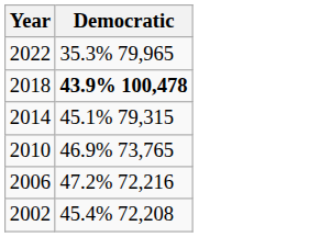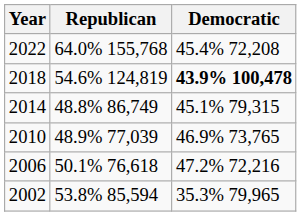+ column: Republican | 64.0% 155,768 | 54.6% 124,819 | 48.8% 86,749 | 48.9% 77,039 | 50.1% 76,618 | 53.8% 85,594
2022 | Democratic: 35.3% 79,965 -> 45.4% 72,208
2002 | Democratic: 45.4% 72,208 -> 35.3% 79,965
